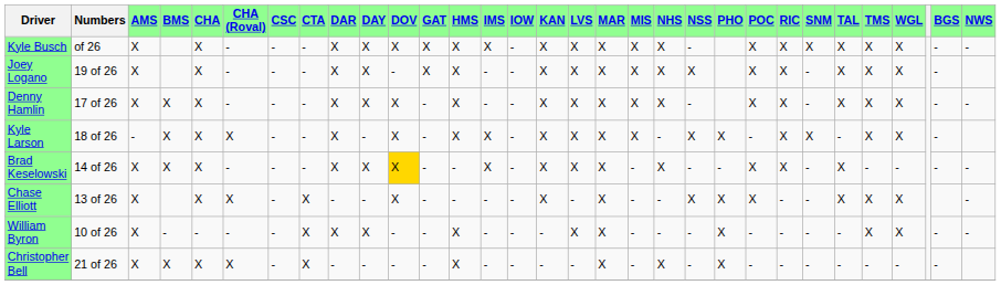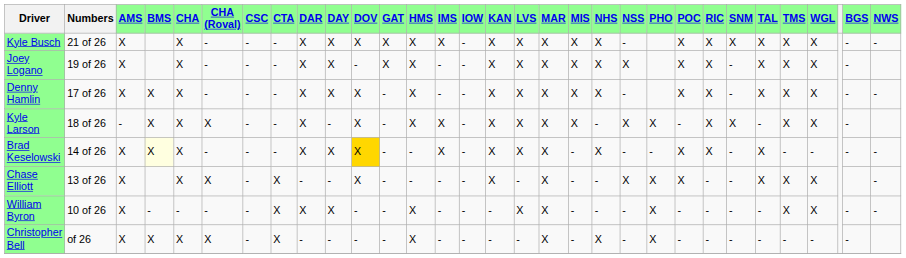Kyle Busch | Numbers: of 26 -> 21 of 26
Brad Keselowski | BMS: no background -> lightyellow background
Christopher Bell | Numbers: 21 of 26 -> of 26
